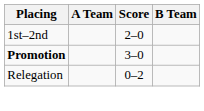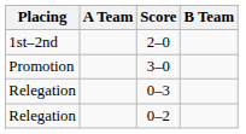3–0 | Placing: bold -> normal
+ row: Relegation | 0–3
